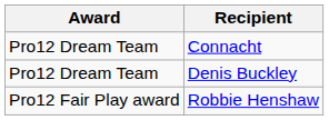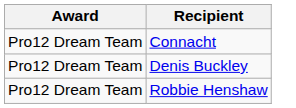Robbie Henshaw | Award: Pro12 Fair Play award -> Pro12 Dream Team
